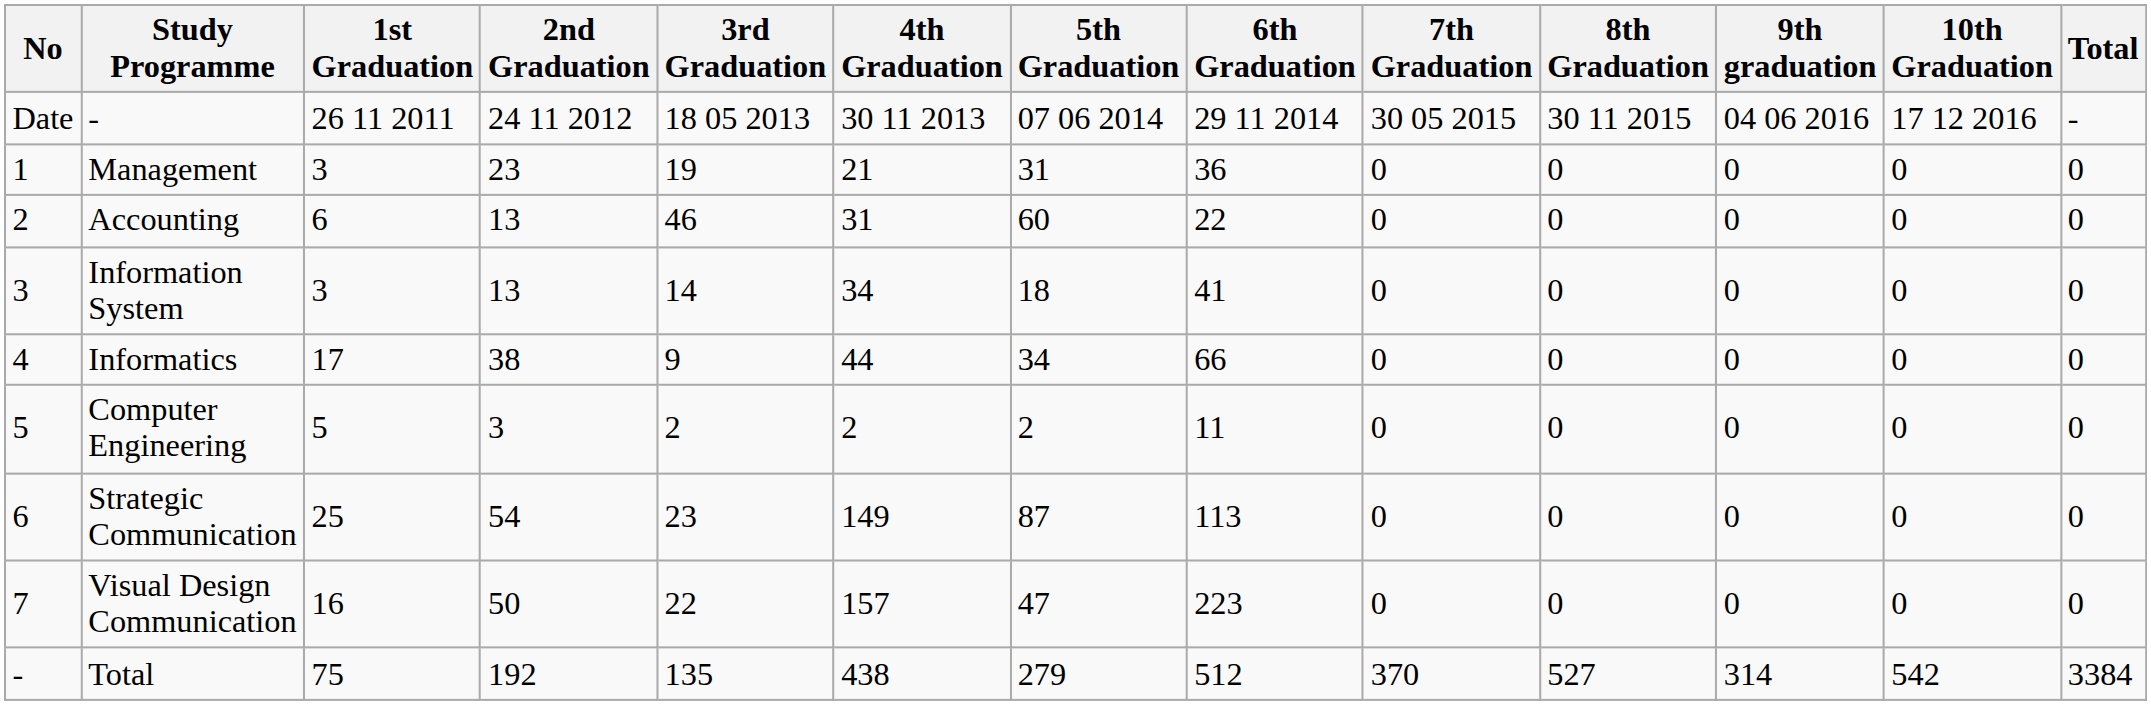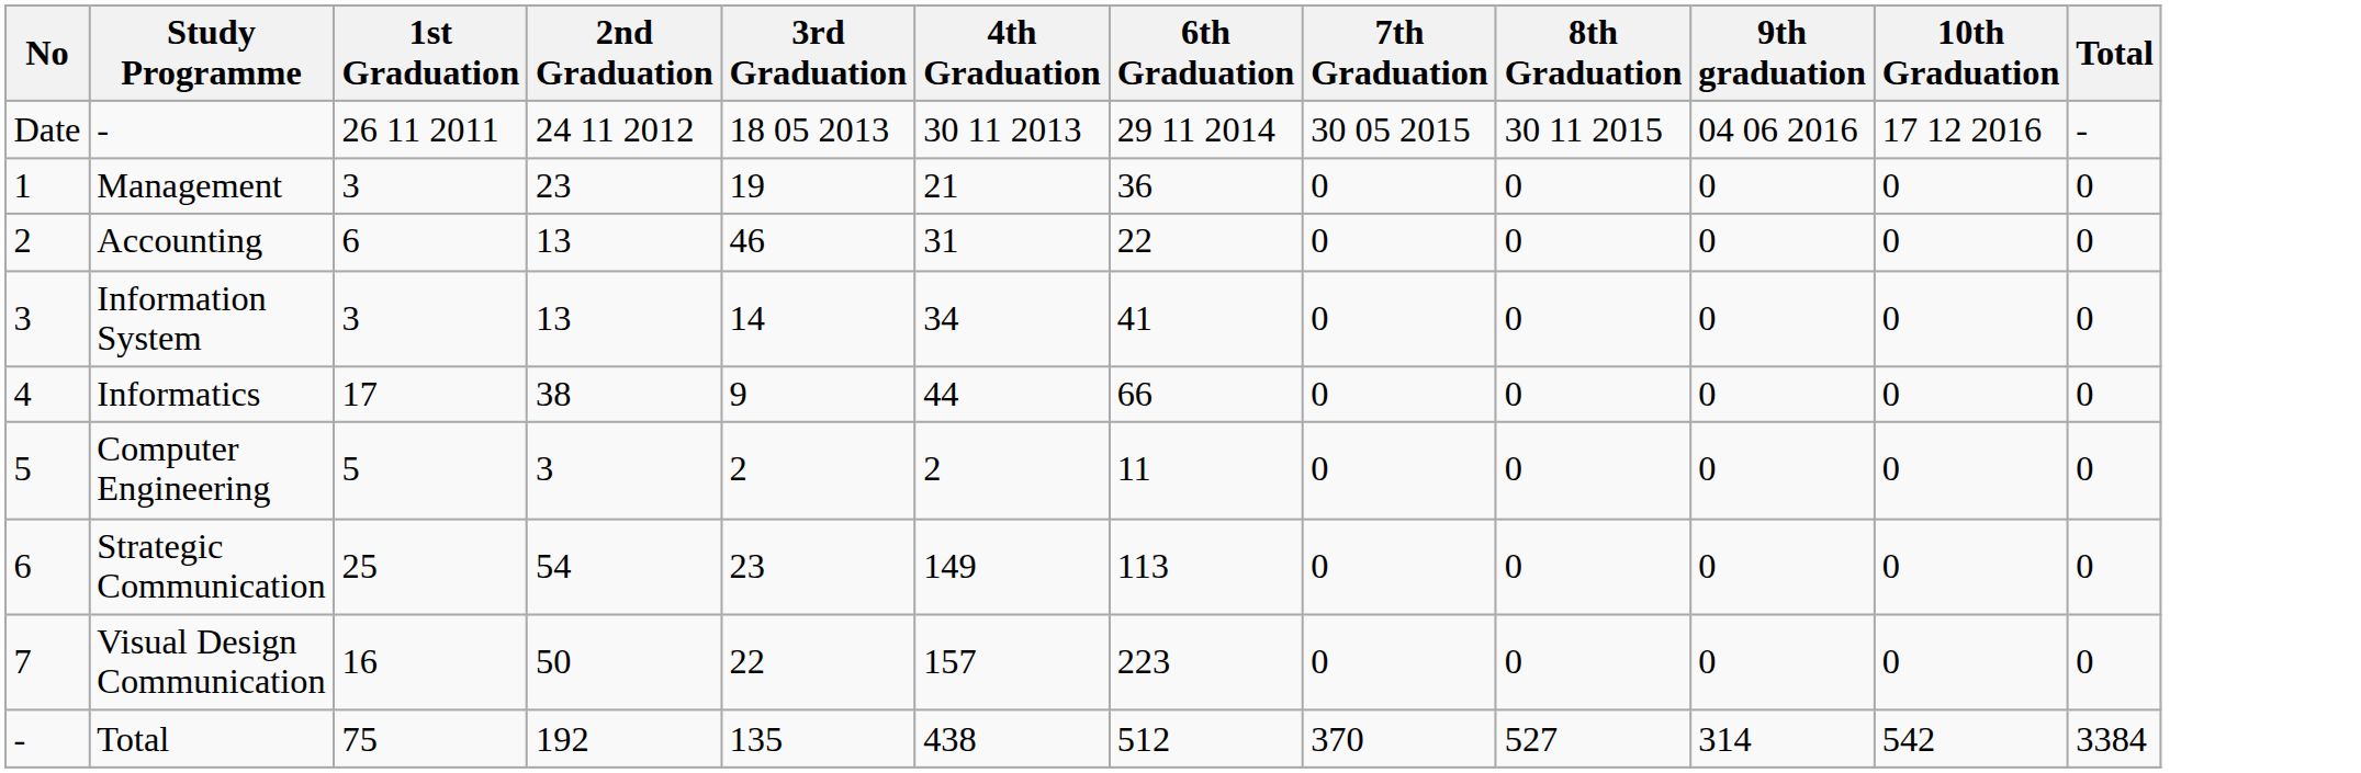- column: 5th Graduation | 07 06 2014 | 31 | 60 | 18 | 34 | 2 | 87 | 47 | 279
